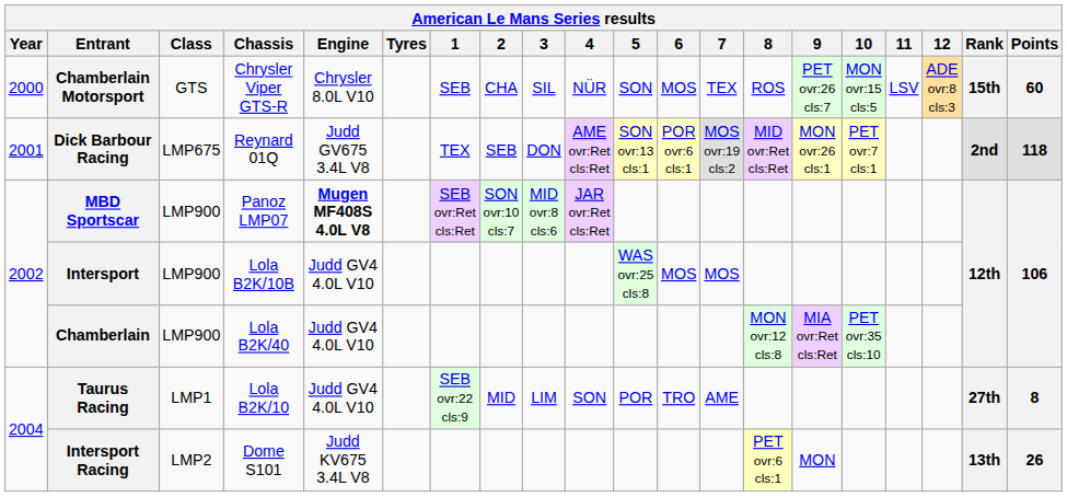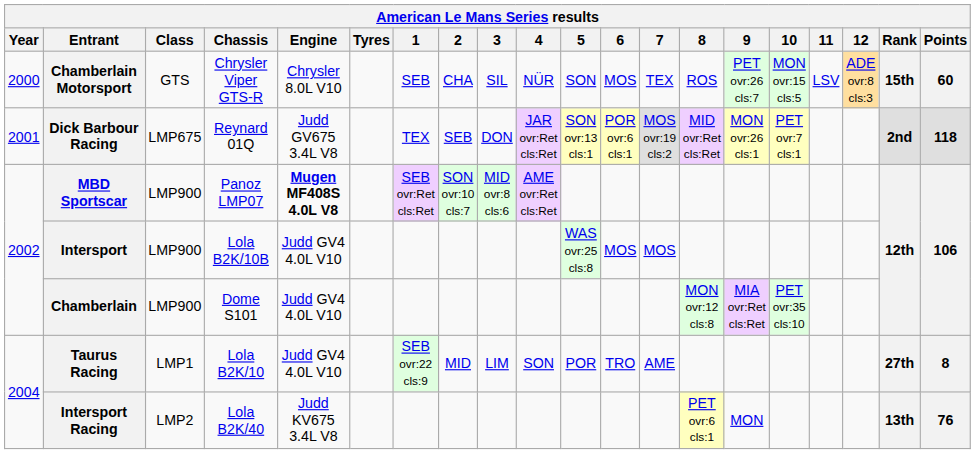Dick Barbour Racing | 4: AME ovr:Ret cls:Ret -> JAR ovr:Ret cls:Ret
MBD Sportscar | 4: JAR ovr:Ret cls:Ret -> AME ovr:Ret cls:Ret
Chamberlain | Chassis: Lola B2K/40 -> Dome S101
Intersport Racing | Chassis: Dome S101 -> Lola B2K/40
Intersport Racing | Points: 26 -> 76
